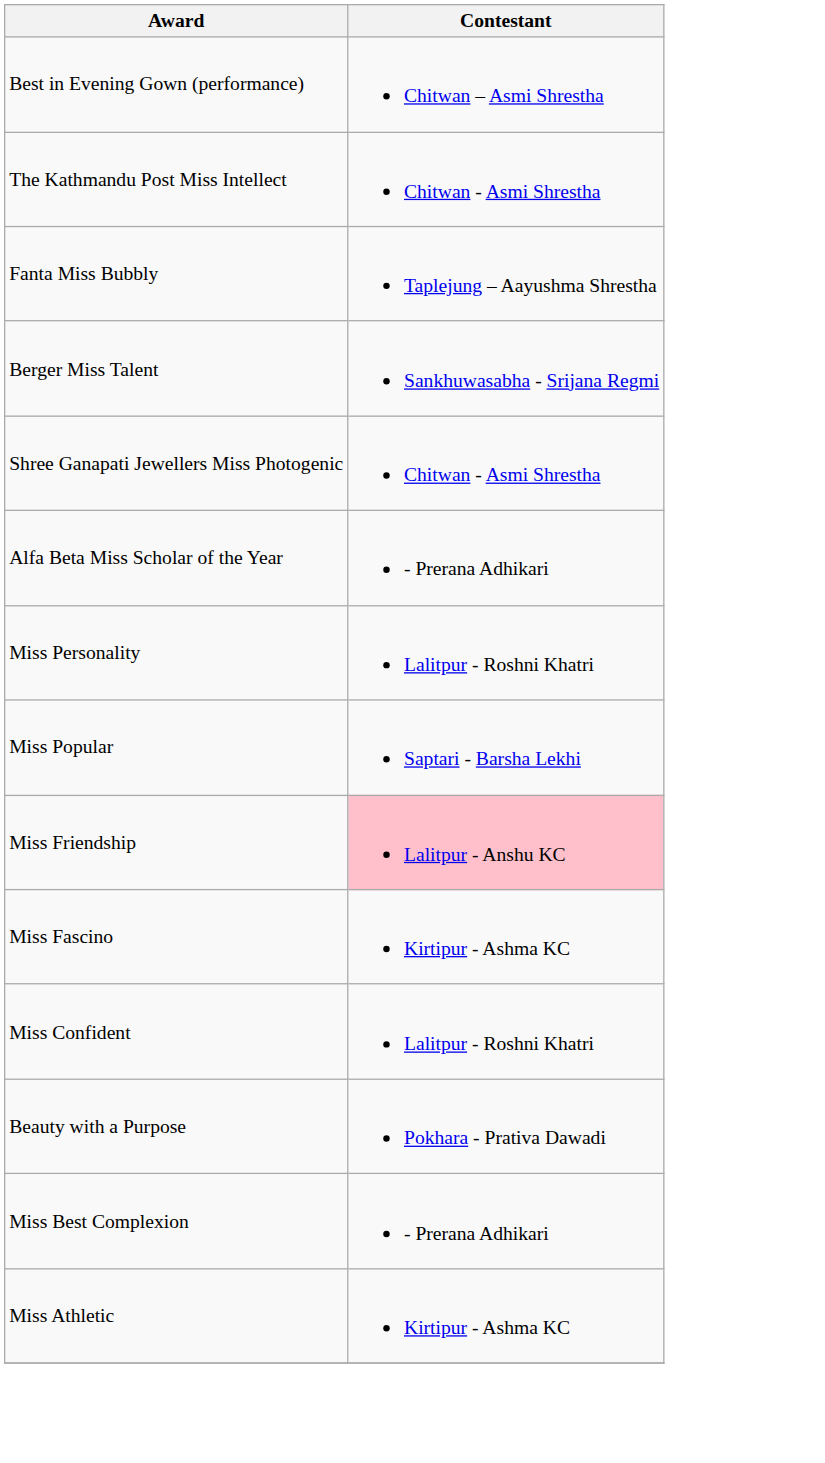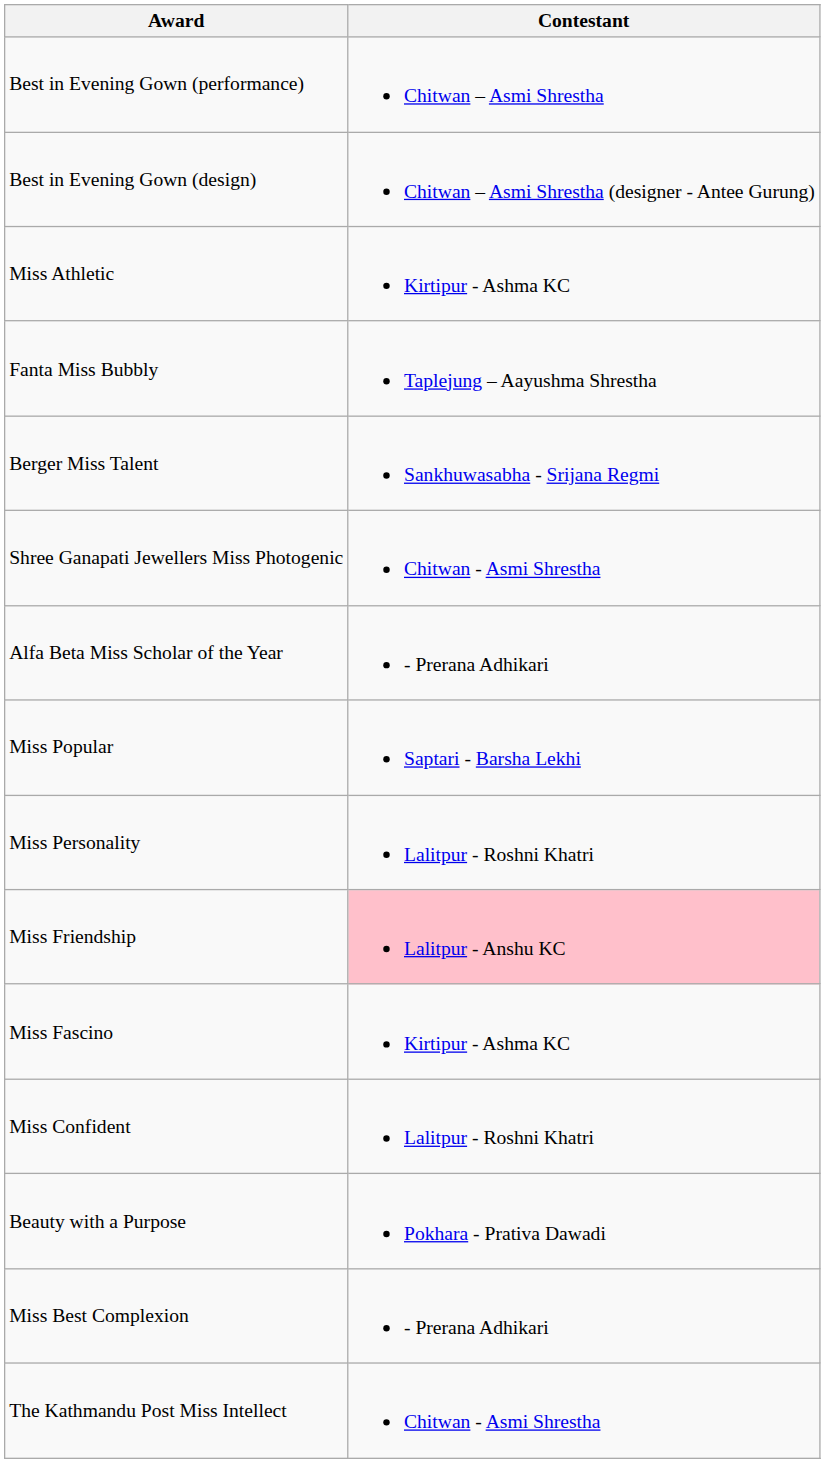+ row: Best in Evening Gown (design) | Chitwan – Asmi Shrestha (designer - Antee Gurung)
rows swapped: The Kathmandu Post Miss Intellect <-> Miss Athletic
rows swapped: Miss Popular <-> Miss Personality
